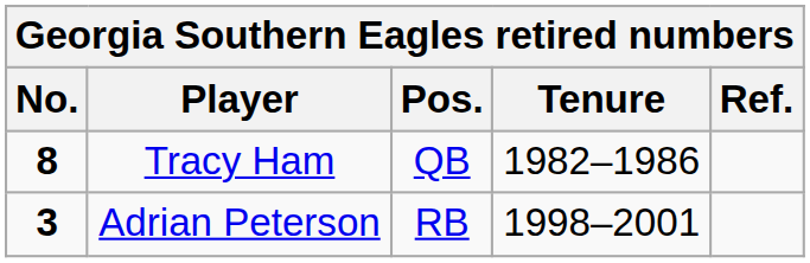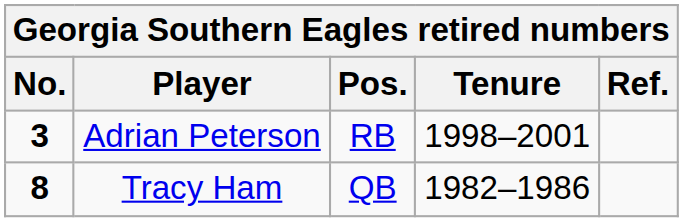rows swapped: Adrian Peterson <-> Tracy Ham
